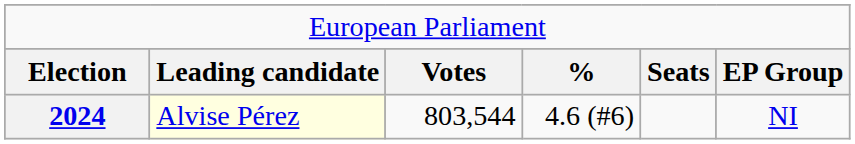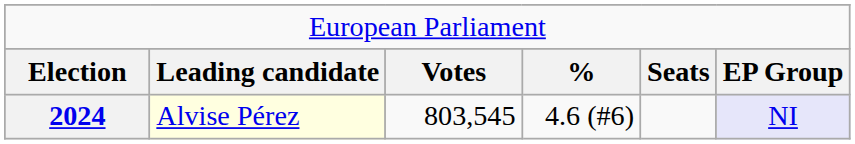2024 | column 3: 803,544 -> 803,545
2024 | column 6: no background -> lavender background
